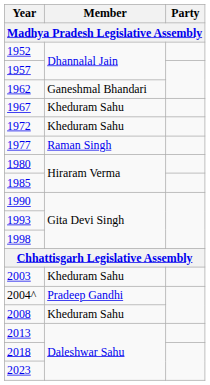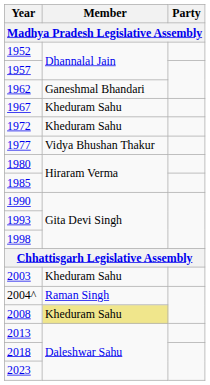1977 | Member: Raman Singh -> Vidya Bhushan Thakur
2004^ | Member: Pradeep Gandhi -> Raman Singh
2008 | Member: no background -> khaki background
